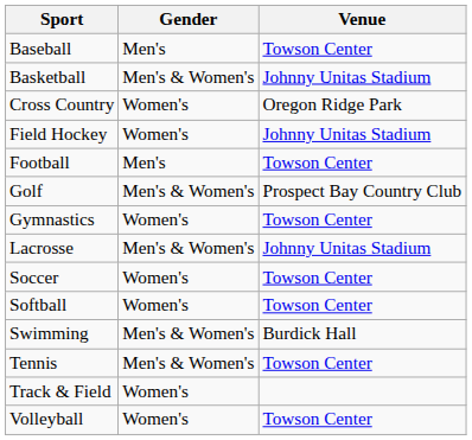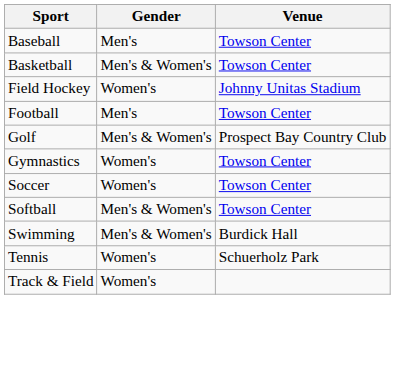Basketball | Venue: Johnny Unitas Stadium -> Towson Center
- row: Cross Country | Women's | Oregon Ridge Park
- row: Lacrosse | Men's & Women's | Johnny Unitas Stadium
Softball | Gender: Women's -> Men's & Women's
Tennis | Gender: Men's & Women's -> Women's
Tennis | Venue: Towson Center -> Schuerholz Park
- row: Volleyball | Women's | Towson Center
